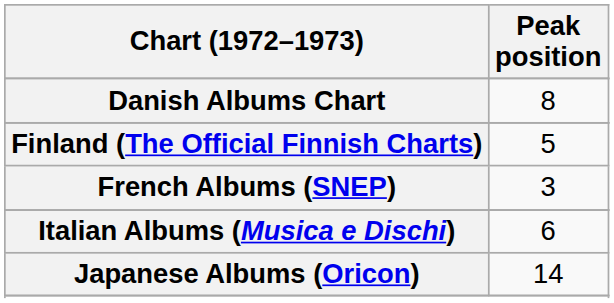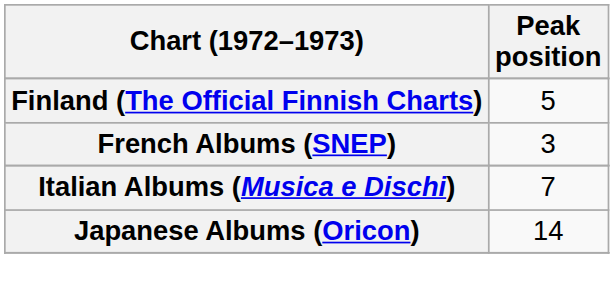- row: Danish Albums Chart | 8
Italian Albums (Musica e Dischi) | Peak position: 6 -> 7
